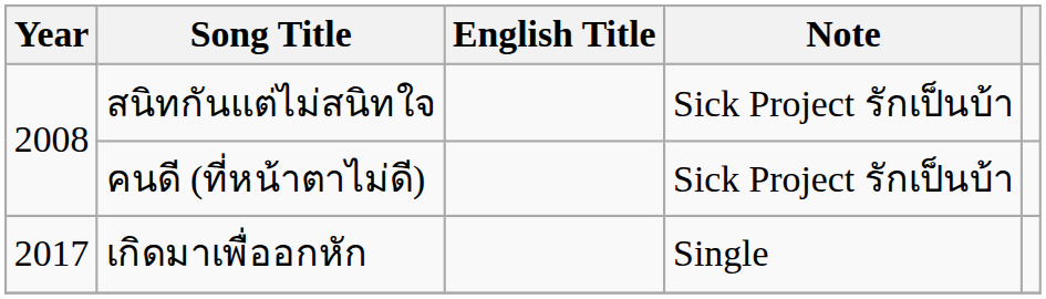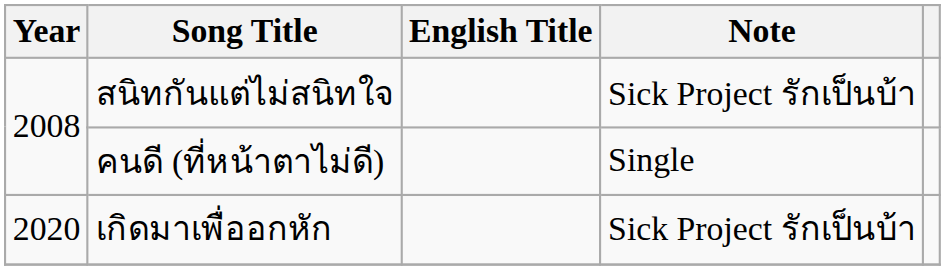คนดี (ที่หน้าตาไม่ดี) | Note: Sick Project รักเป็นบ้า -> Single
เกิดมาเพื่ออกหัก | Year: 2017 -> 2020
เกิดมาเพื่ออกหัก | Note: Single -> Sick Project รักเป็นบ้า
